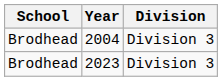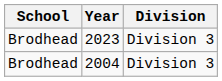rows swapped: 2004 <-> 2023
